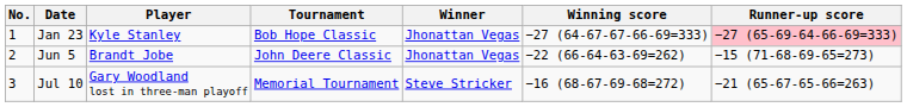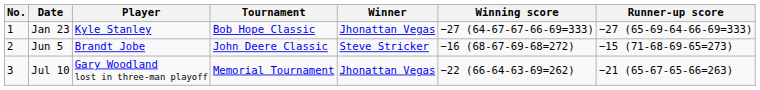Jan 23 | Runner-up score: pink background -> no background
Jun 5 | Winner: Jhonattan Vegas -> Steve Stricker
Jun 5 | Winning score: −22 (66-64-63-69=262) -> −16 (68-67-69-68=272)
Jul 10 | Winner: Steve Stricker -> Jhonattan Vegas
Jul 10 | Winning score: −16 (68-67-69-68=272) -> −22 (66-64-63-69=262)
